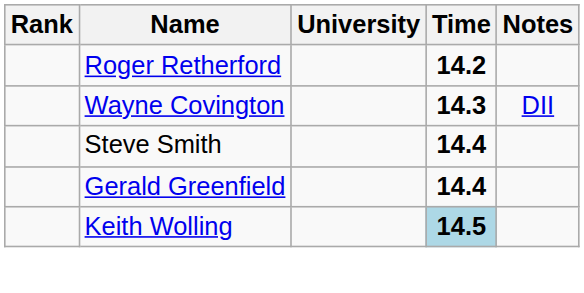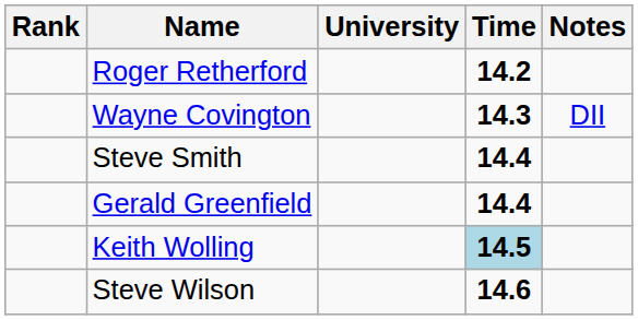+ row: Steve Wilson | 14.6
